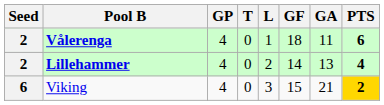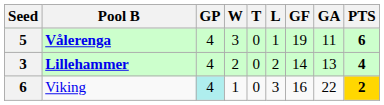+ column: W | 3 | 2 | 1
Vålerenga | Seed: 2 -> 5
Vålerenga | GF: 18 -> 19
Lillehammer | Seed: 2 -> 3
Viking | GP: no background -> paleturquoise background
Viking | GF: 15 -> 16
Viking | GA: 21 -> 22
